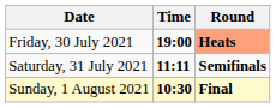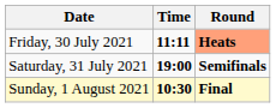Friday, 30 July 2021 | Time: 19:00 -> 11:11
Saturday, 31 July 2021 | Time: 11:11 -> 19:00
